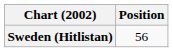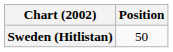Sweden (Hitlistan) | Position: 56 -> 50
